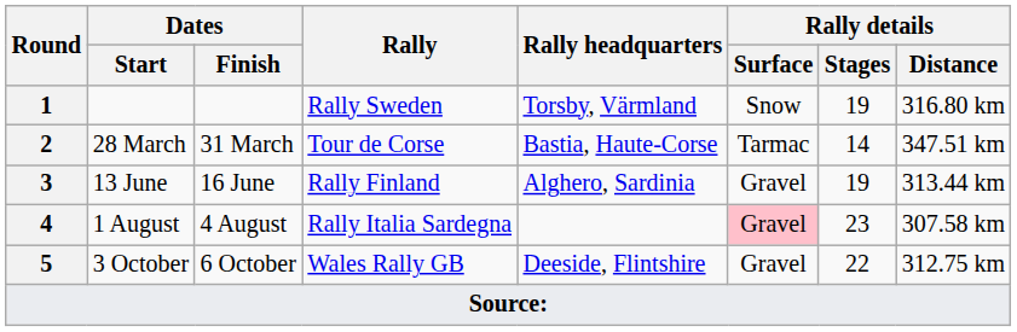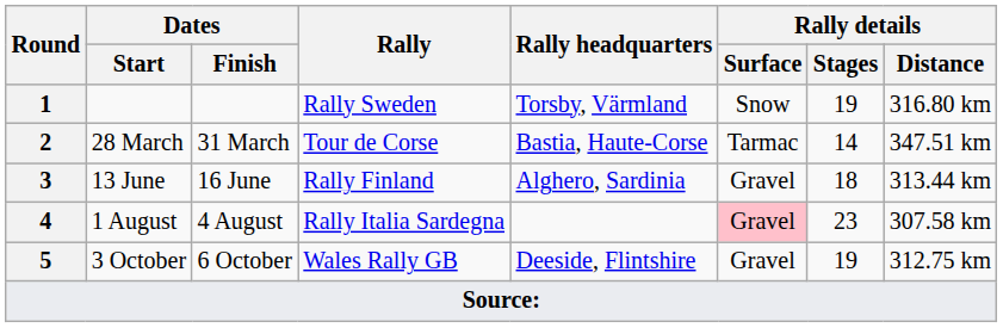13 June | Rally details / Stages: 19 -> 18
3 October | Rally details / Stages: 22 -> 19
